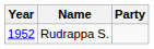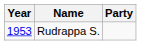Rudrappa S. | Year: 1952 -> 1953
